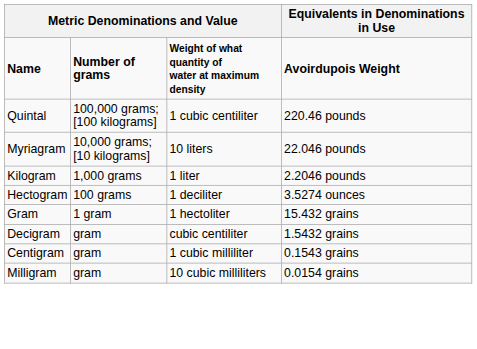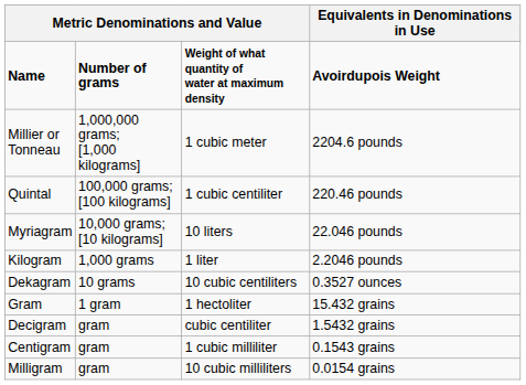+ row: Millier or Tonneau | 1,000,000 grams; [1,000 kilograms] | 1 cubic meter | 2204.6 pounds
- row: Hectogram | 100 grams | 1 deciliter | 3.5274 ounces
+ row: Dekagram | 10 grams | 10 cubic centiliters | 0.3527 ounces
